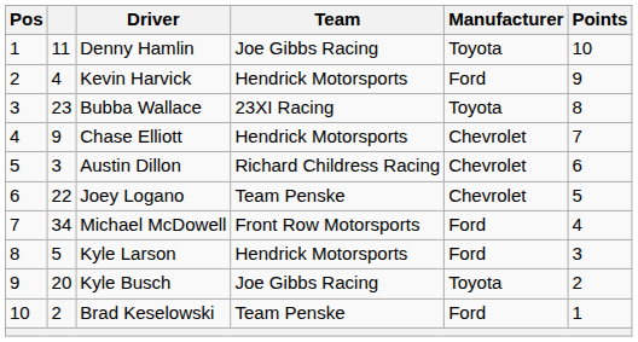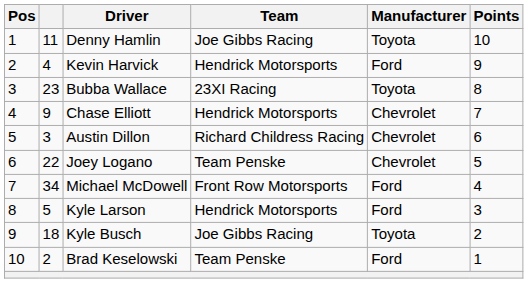Kyle Busch | column 2: 20 -> 18
